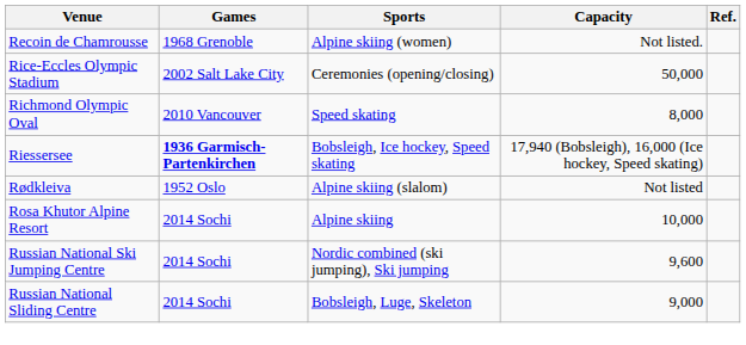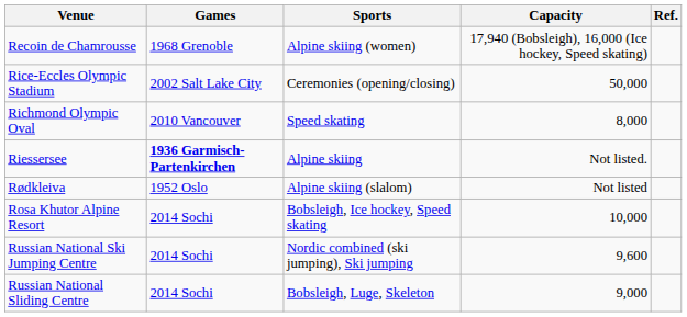Recoin de Chamrousse | Capacity: Not listed. -> 17,940 (Bobsleigh), 16,000 (Ice hockey, Speed skating)
Riessersee | Sports: Bobsleigh, Ice hockey, Speed skating -> Alpine skiing
Riessersee | Capacity: 17,940 (Bobsleigh), 16,000 (Ice hockey, Speed skating) -> Not listed.
Rosa Khutor Alpine Resort | Sports: Alpine skiing -> Bobsleigh, Ice hockey, Speed skating
